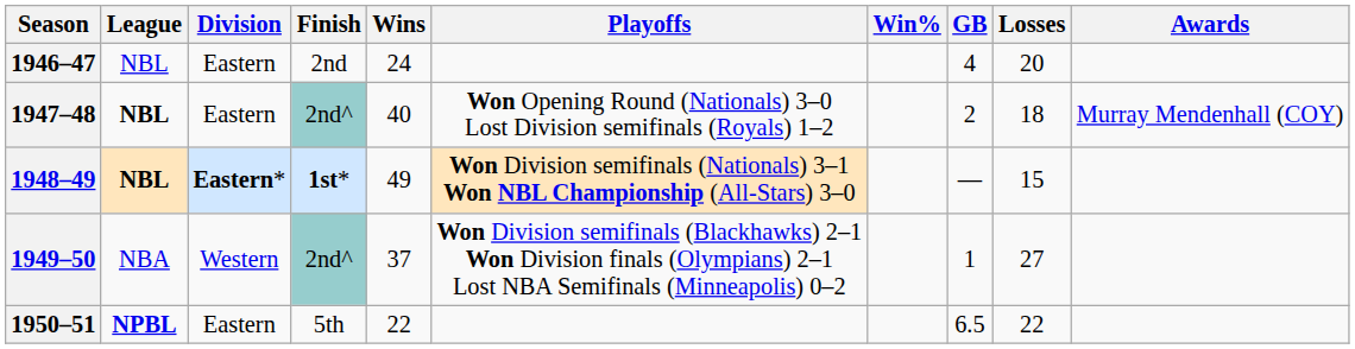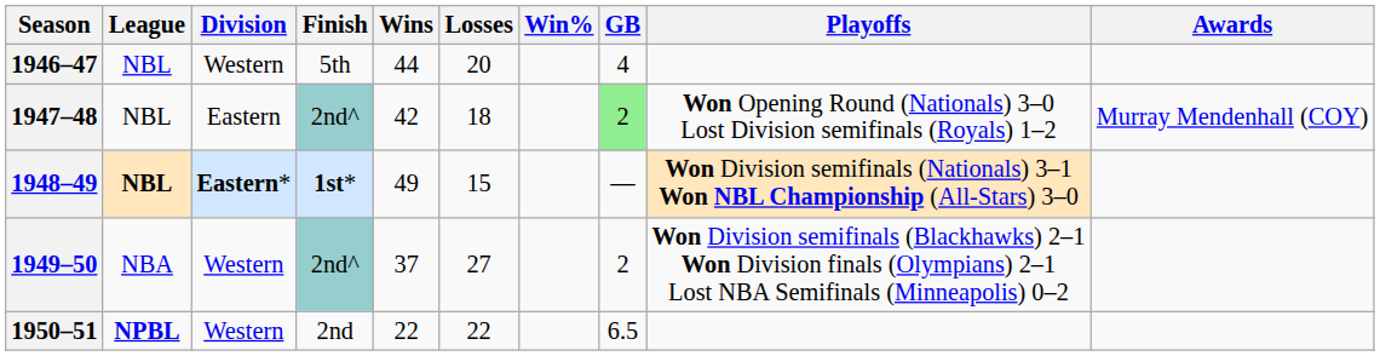columns swapped: Losses <-> Playoffs
1946–47 | Division: Eastern -> Western
1946–47 | Finish: 2nd -> 5th
1946–47 | Wins: 24 -> 44
1947–48 | League: bold -> normal
1947–48 | Wins: 40 -> 42
1947–48 | GB: no background -> lightgreen background
1949–50 | GB: 1 -> 2
1950–51 | Division: Eastern -> Western
1950–51 | Finish: 5th -> 2nd
